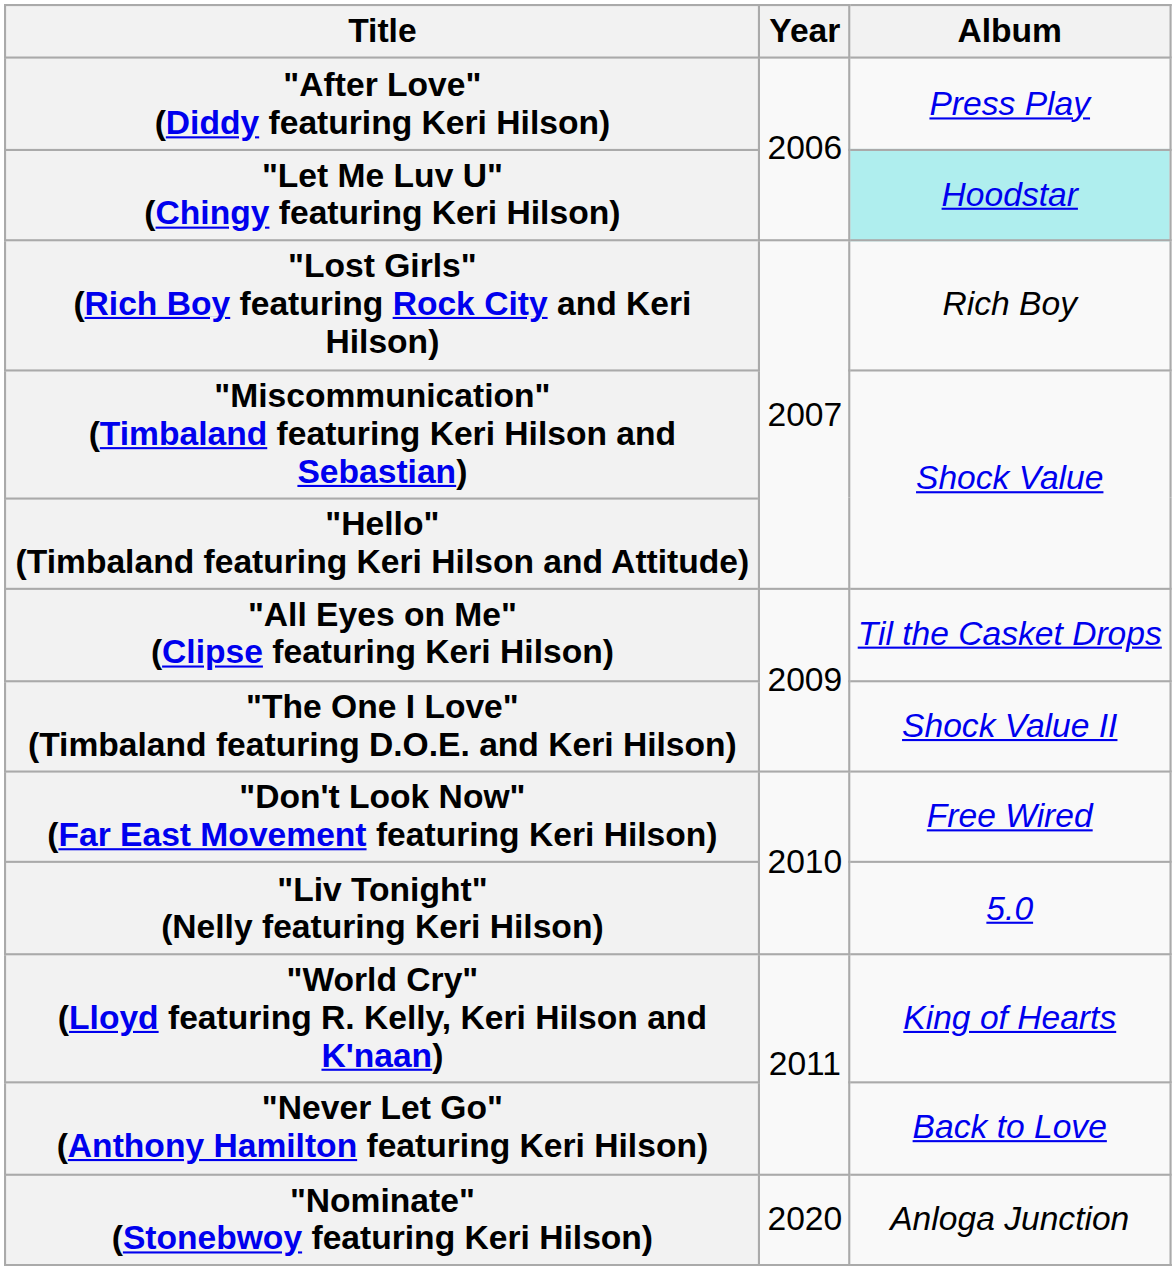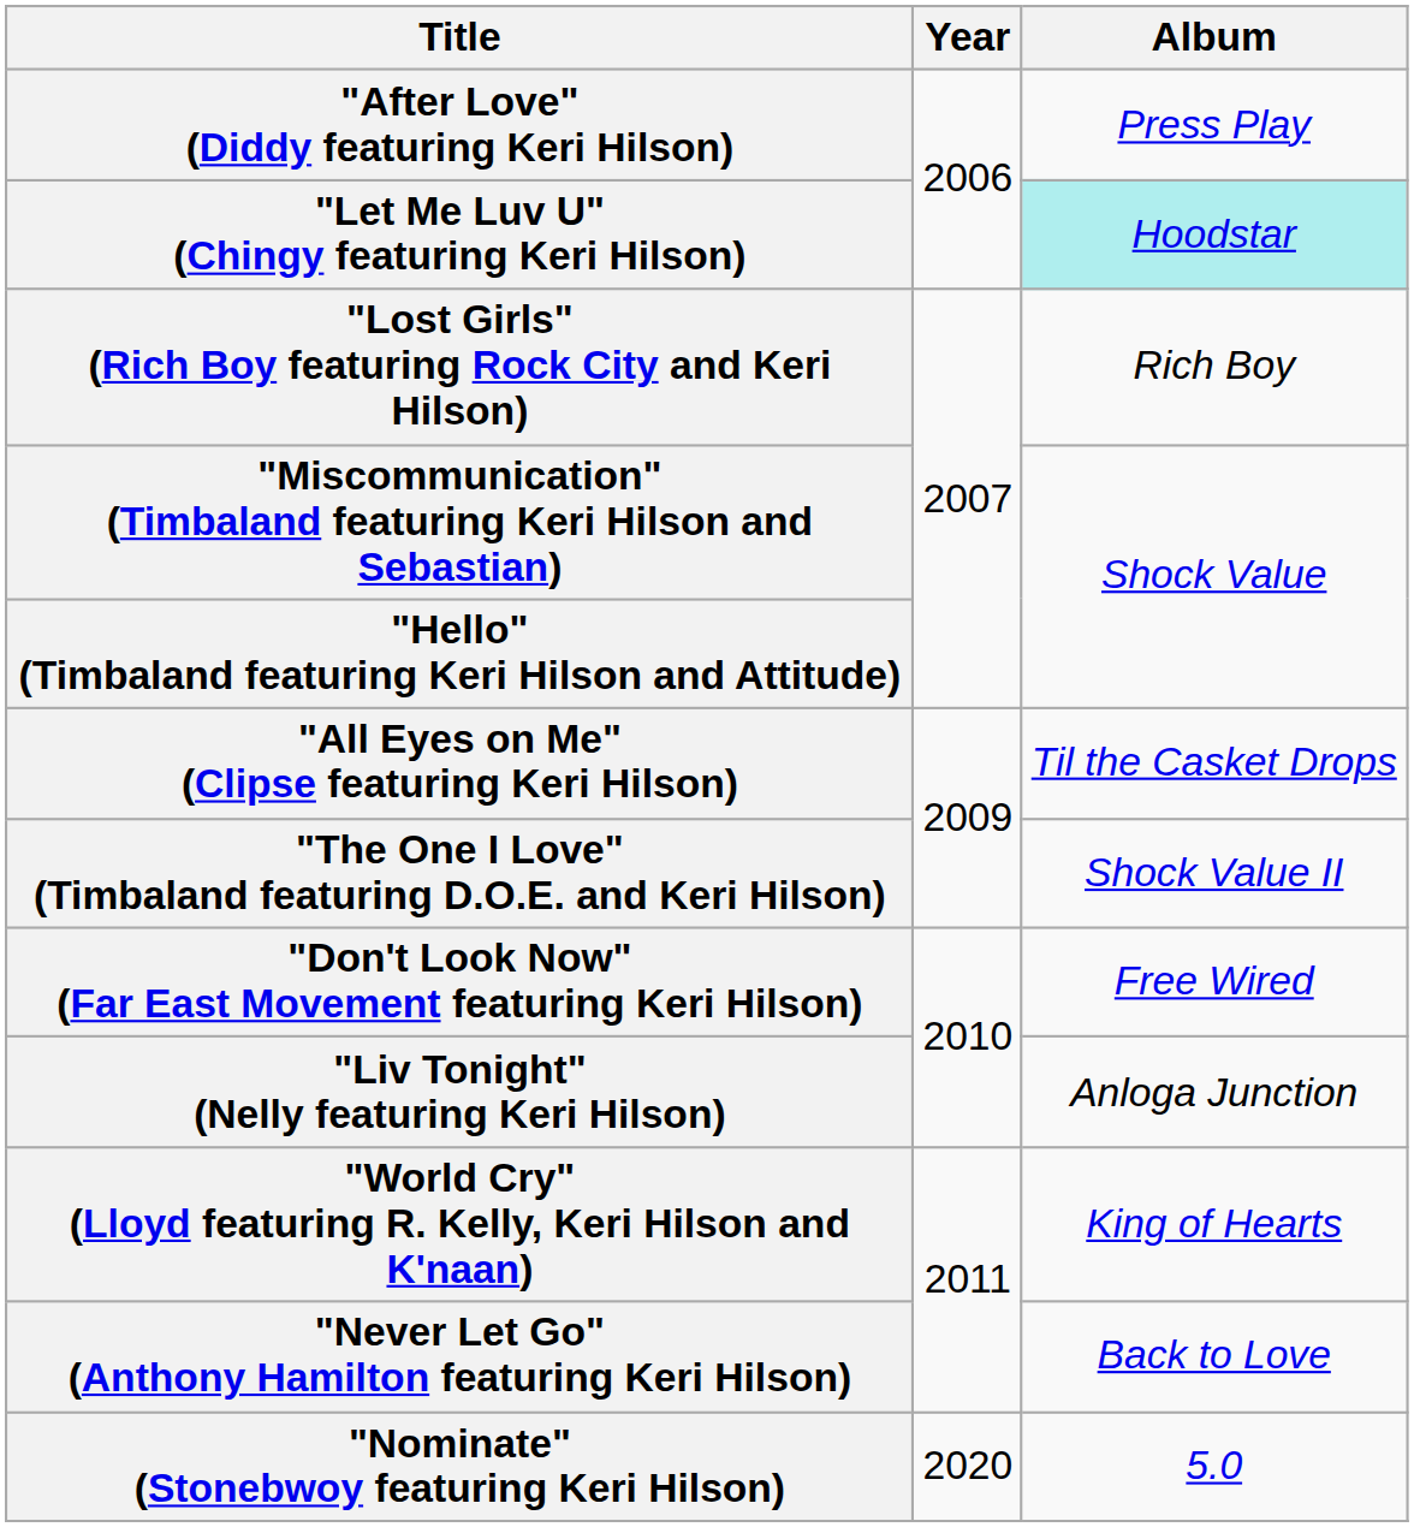"Liv Tonight" (Nelly featuring Keri Hilson) | Album: 5.0 -> Anloga Junction
"Nominate" (Stonebwoy featuring Keri Hilson) | Album: Anloga Junction -> 5.0
